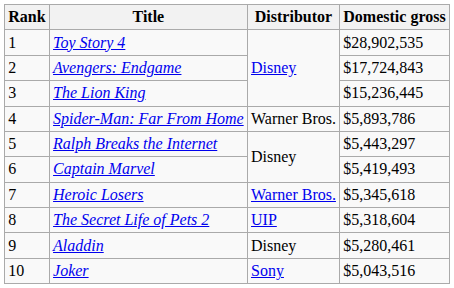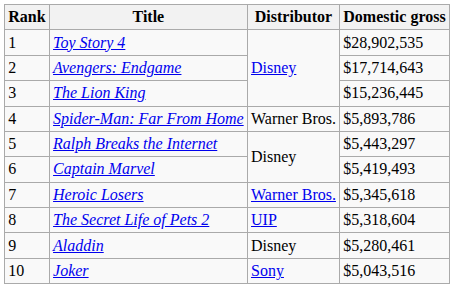Avengers: Endgame | Domestic gross: $17,724,843 -> $17,714,643
